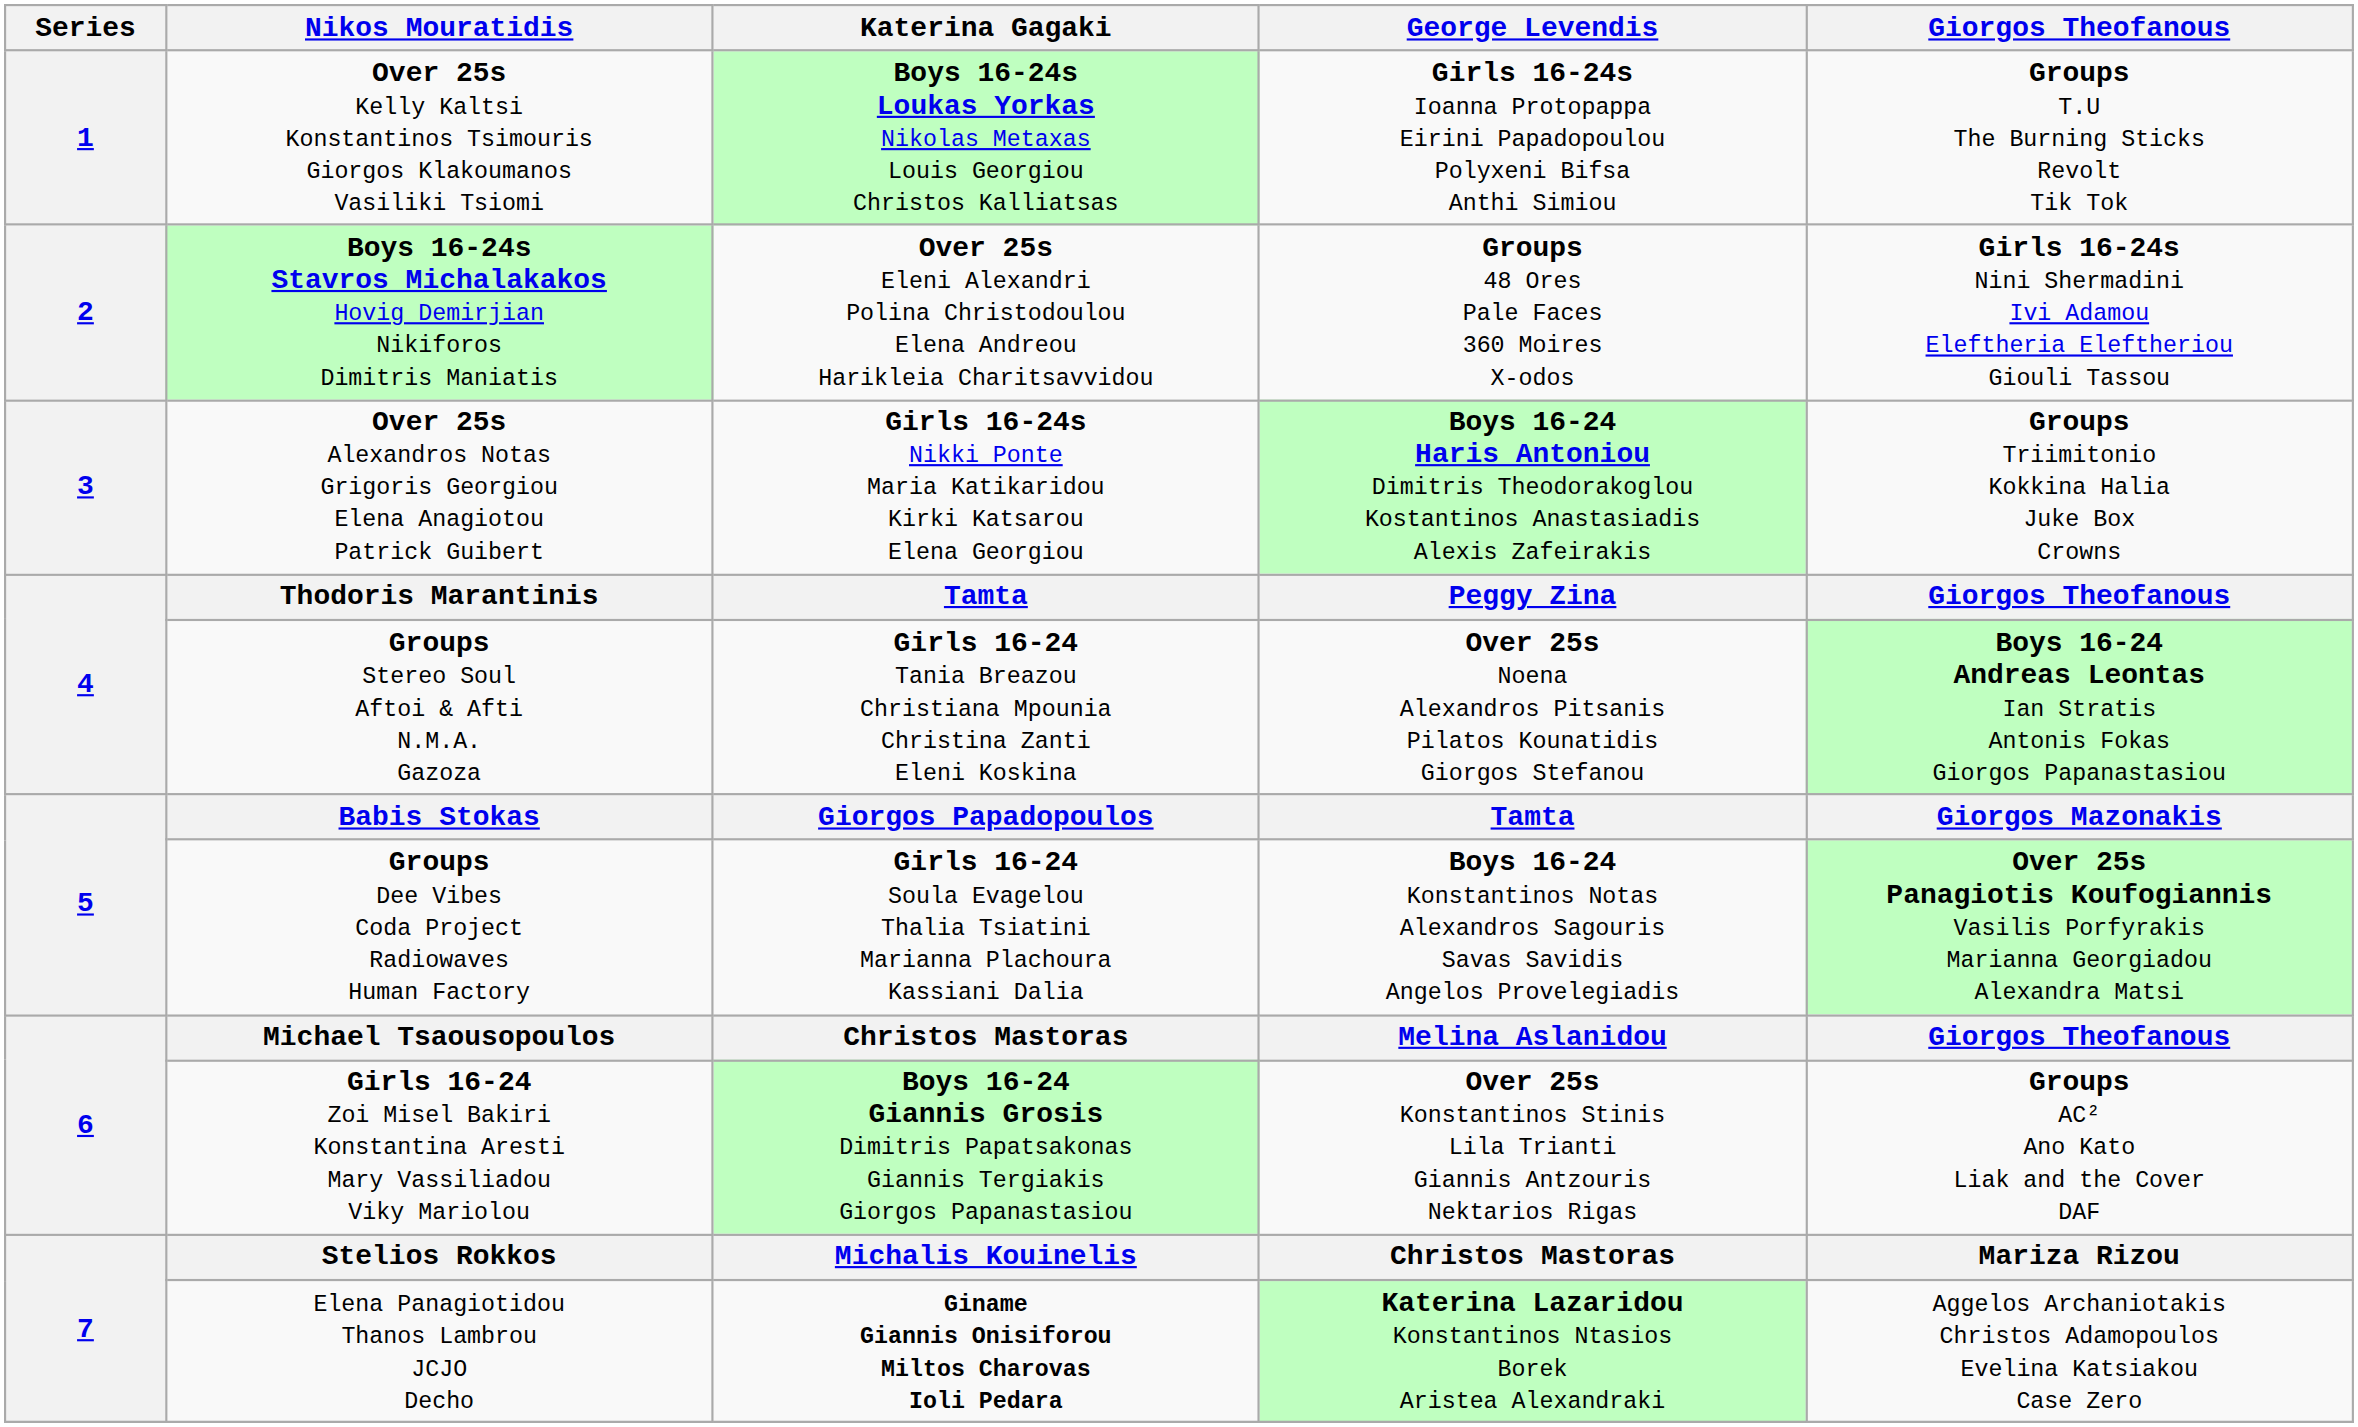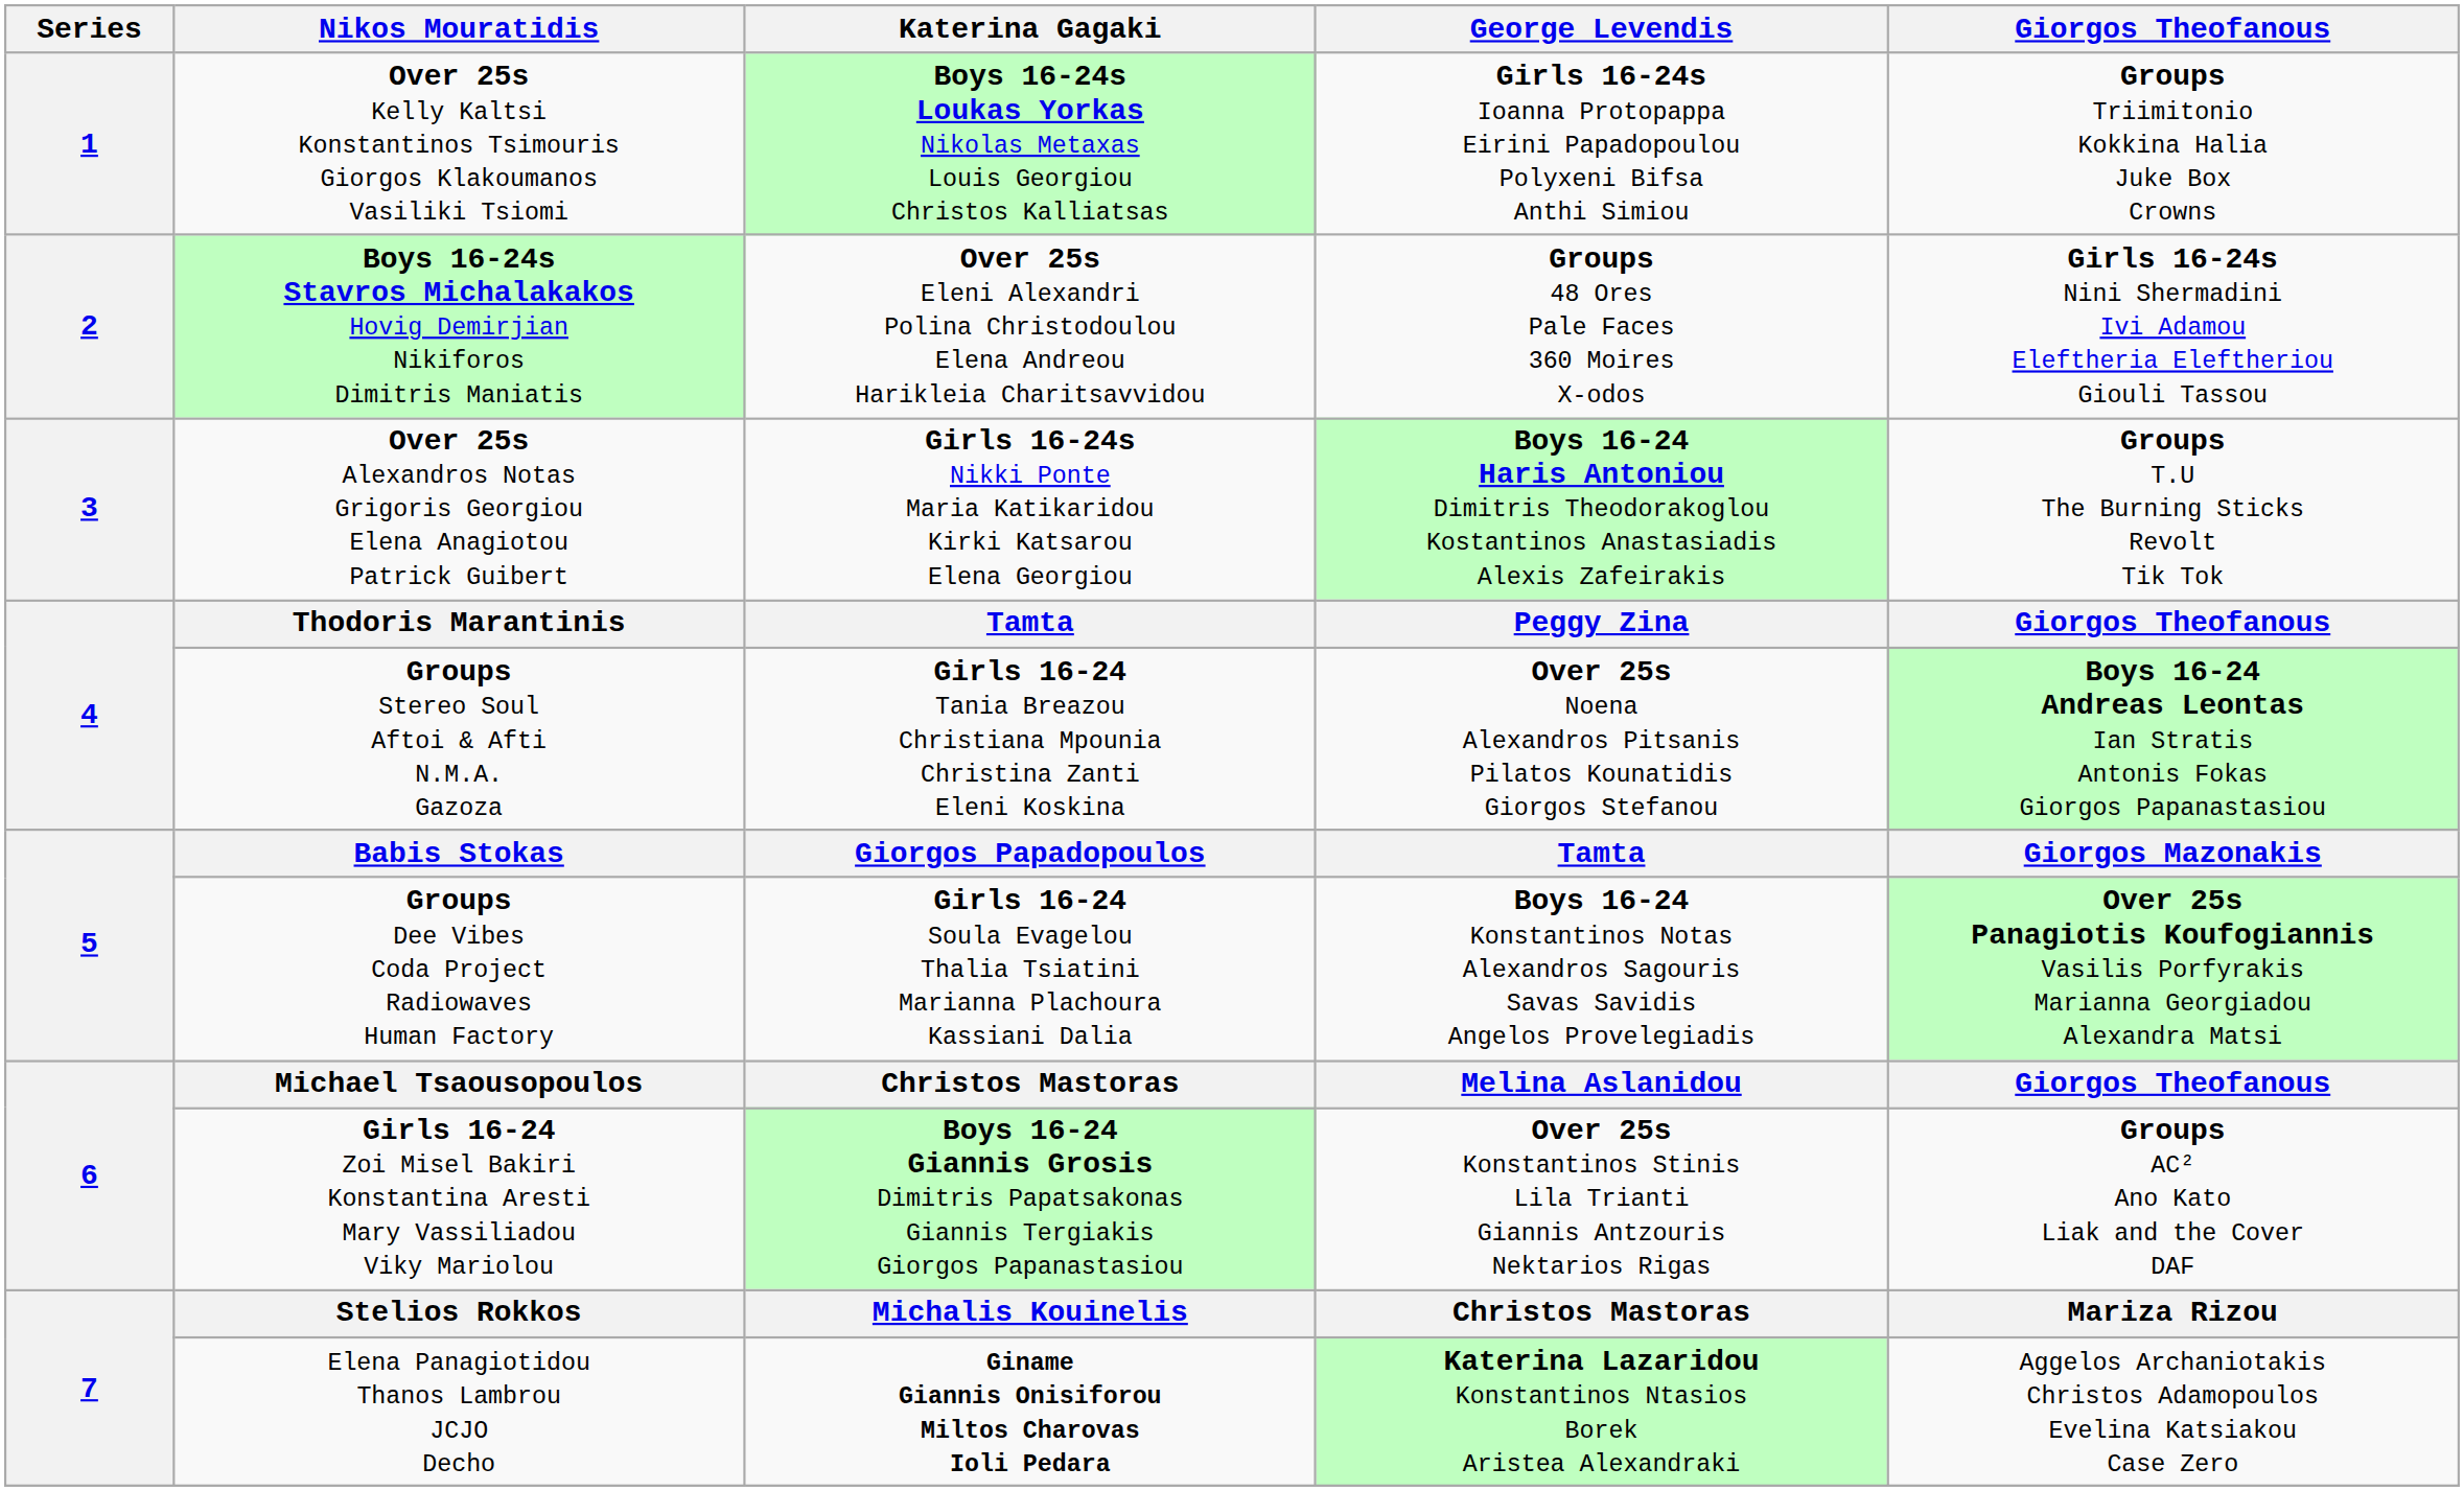1 | Giorgos Theofanous: Groups T.U The Burning Sticks Revolt Tik Tok -> Groups Triimitonio Kokkina Halia Juke Box Crowns
3 | Giorgos Theofanous: Groups Triimitonio Kokkina Halia Juke Box Crowns -> Groups T.U The Burning Sticks Revolt Tik Tok
